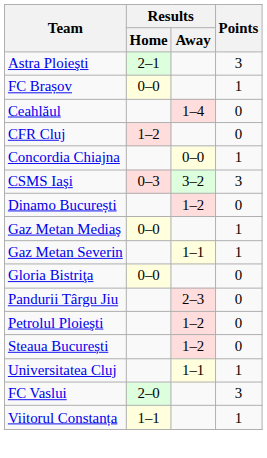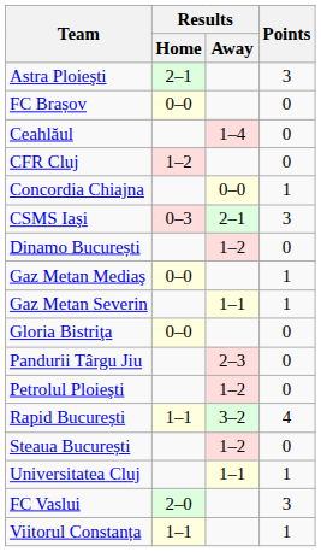FC Brașov | Points: 1 -> 0
CSMS Iaşi | Results / Away: 3–2 -> 2–1
+ row: Rapid București | 1–1 | 3–2 | 4
